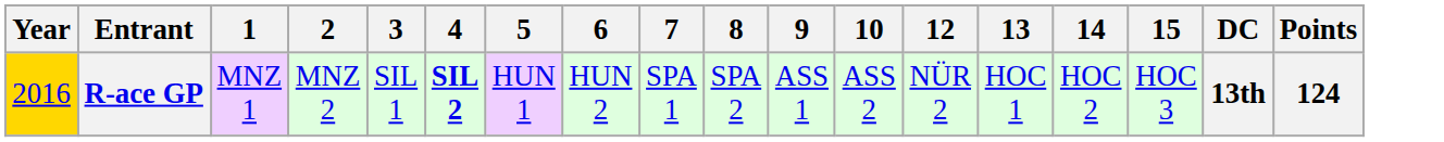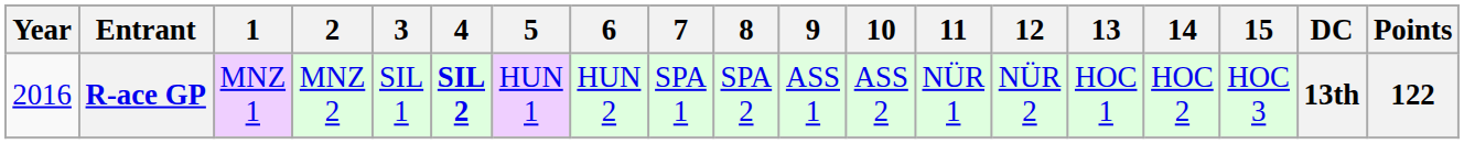+ column: 11 | NÜR 1
R-ace GP | Year: gold background -> no background
R-ace GP | Points: 124 -> 122
